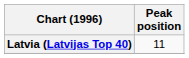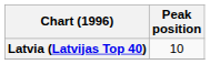Latvia (Latvijas Top 40) | Peak position: 11 -> 10
